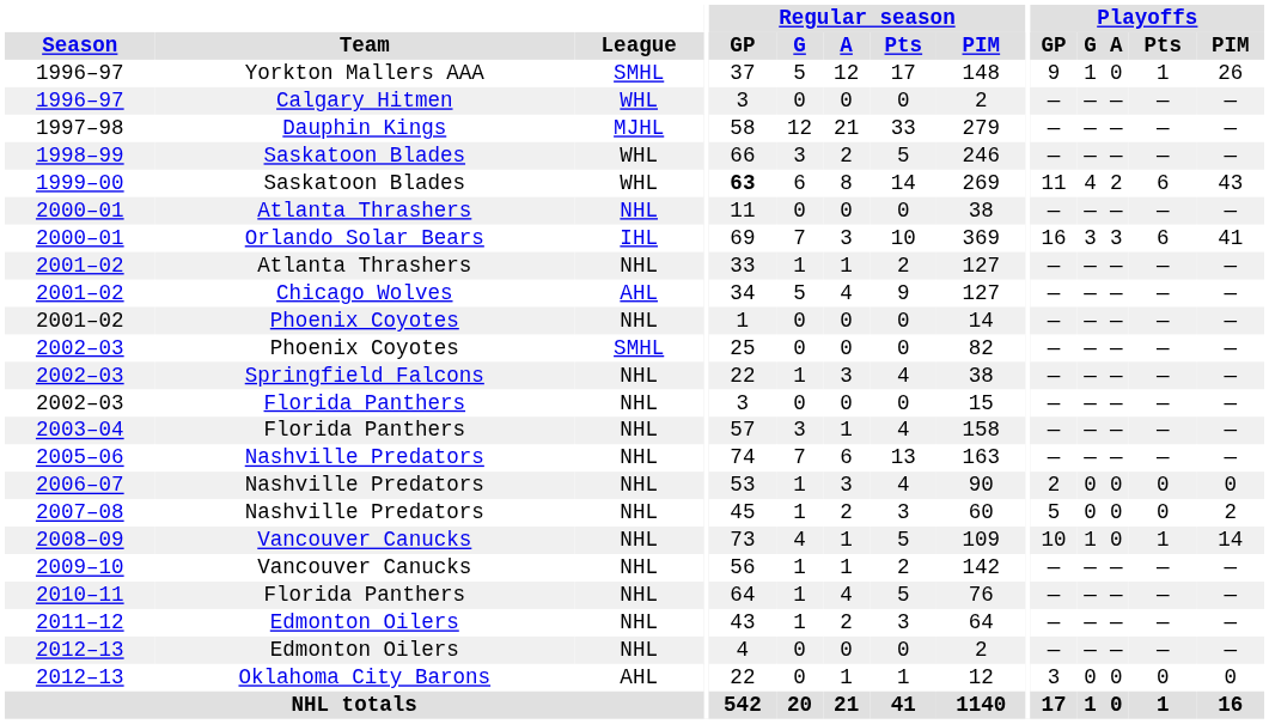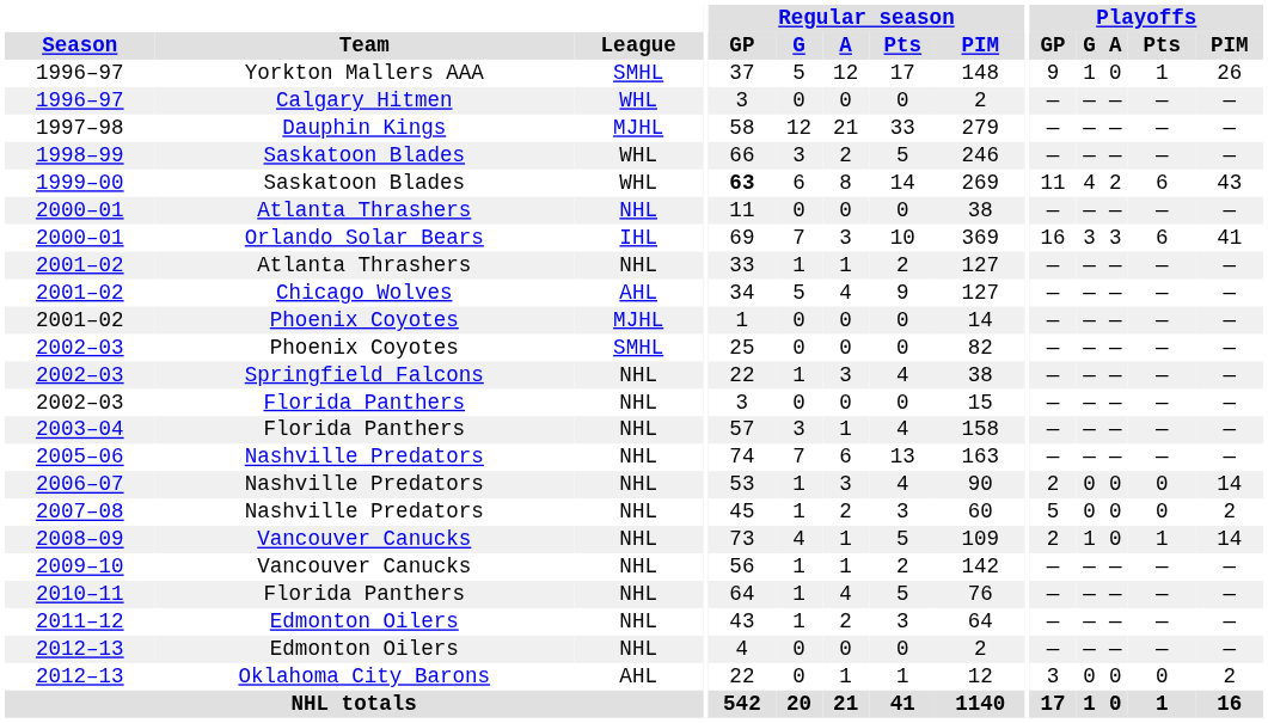2001–02 / Phoenix Coyotes | League: NHL -> MJHL
2006–07 | Playoffs / PIM: 0 -> 14
2008–09 | Playoffs / GP: 10 -> 2
2012–13 / Oklahoma City Barons | Playoffs / PIM: 0 -> 2
